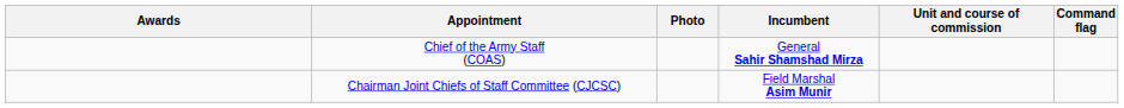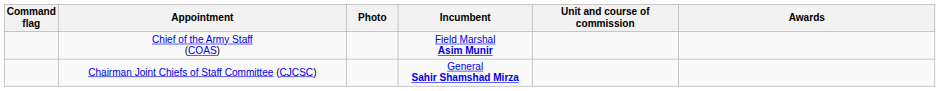columns swapped: Command flag <-> Awards
Chief of the Army Staff (COAS) | Incumbent: General Sahir Shamshad Mirza -> Field Marshal Asim Munir
Chairman Joint Chiefs of Staff Committee (CJCSC) | Incumbent: Field Marshal Asim Munir -> General Sahir Shamshad Mirza
